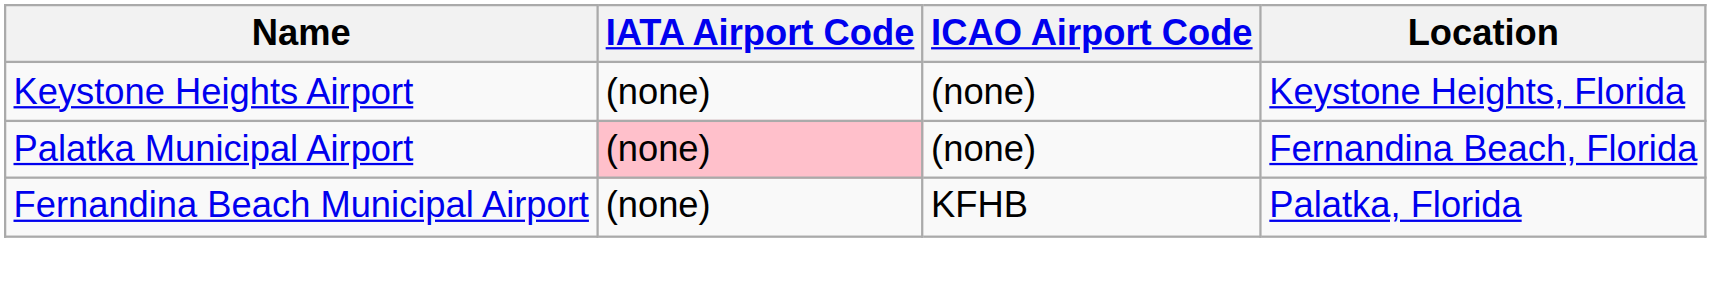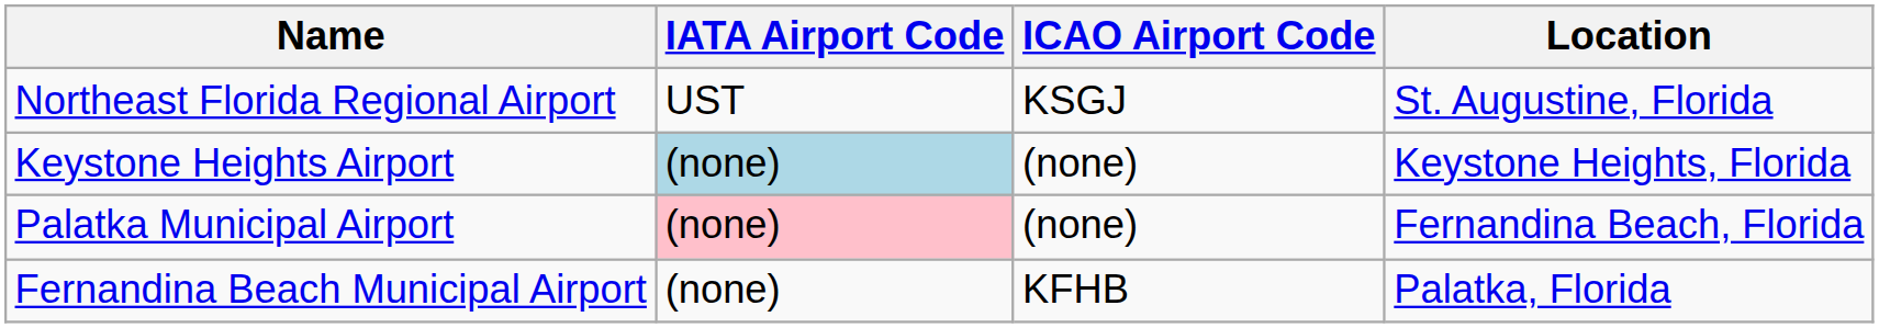+ row: Northeast Florida Regional Airport | UST | KSGJ | St. Augustine, Florida
Keystone Heights Airport | IATA Airport Code: no background -> lightblue background
